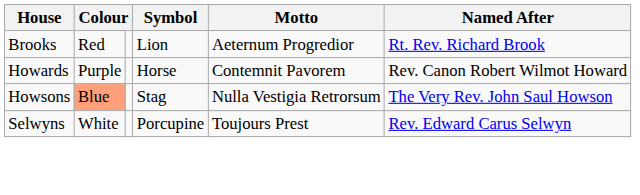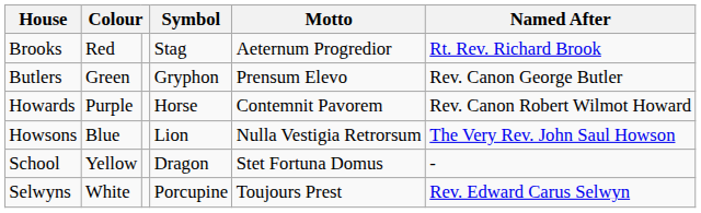Brooks | Symbol: Lion -> Stag
+ row: Butlers | Green | Gryphon | Prensum Elevo | Rev. Canon George Butler
Howsons | column 2: lightsalmon background -> no background
Howsons | Symbol: Stag -> Lion
+ row: School | Yellow | Dragon | Stet Fortuna Domus | -
